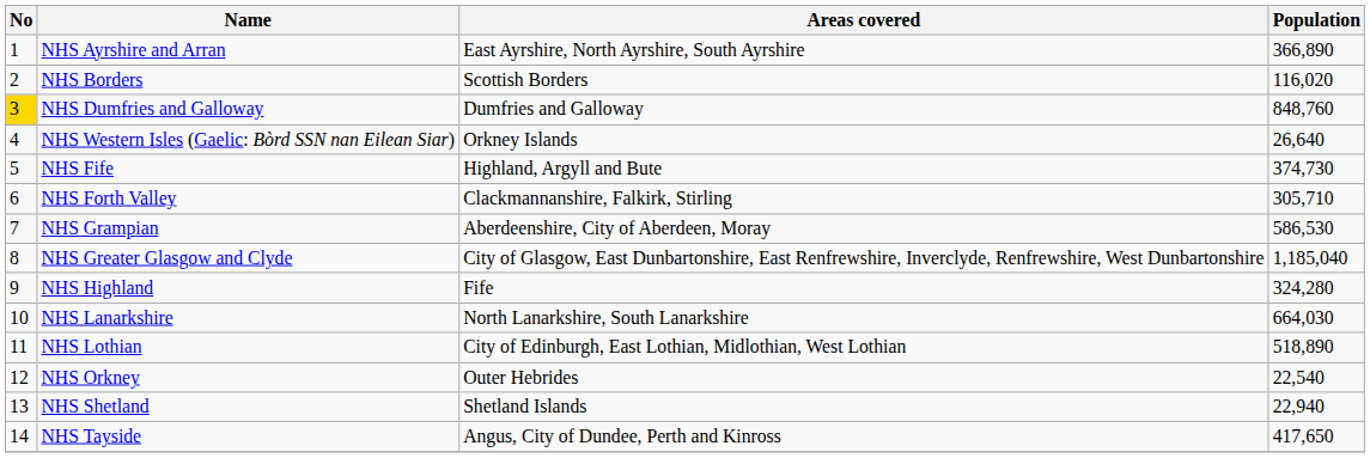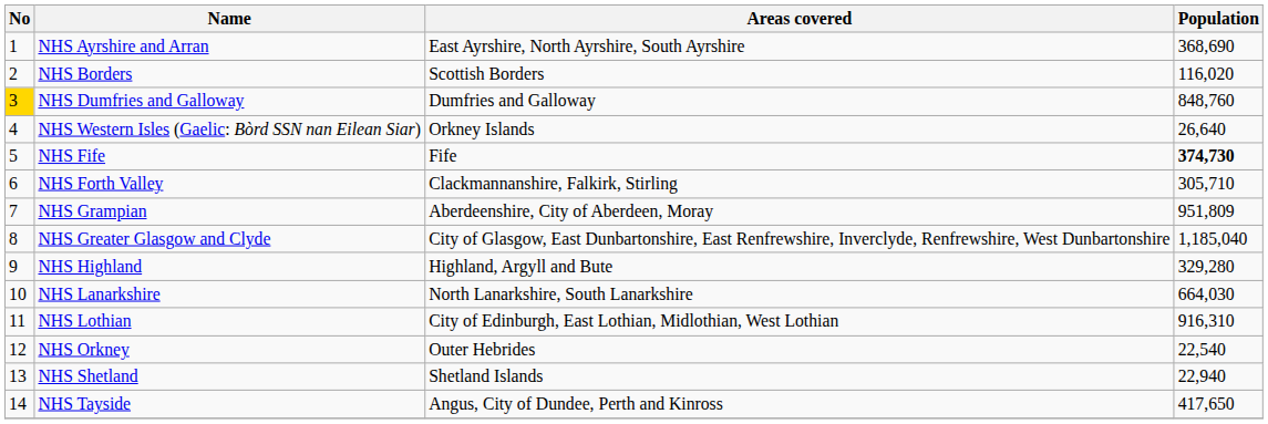NHS Ayrshire and Arran | Population: 366,890 -> 368,690
NHS Fife | Areas covered: Highland, Argyll and Bute -> Fife
NHS Fife | Population: normal -> bold
NHS Grampian | Population: 586,530 -> 951,809
NHS Highland | Areas covered: Fife -> Highland, Argyll and Bute
NHS Highland | Population: 324,280 -> 329,280
NHS Lothian | Population: 518,890 -> 916,310
